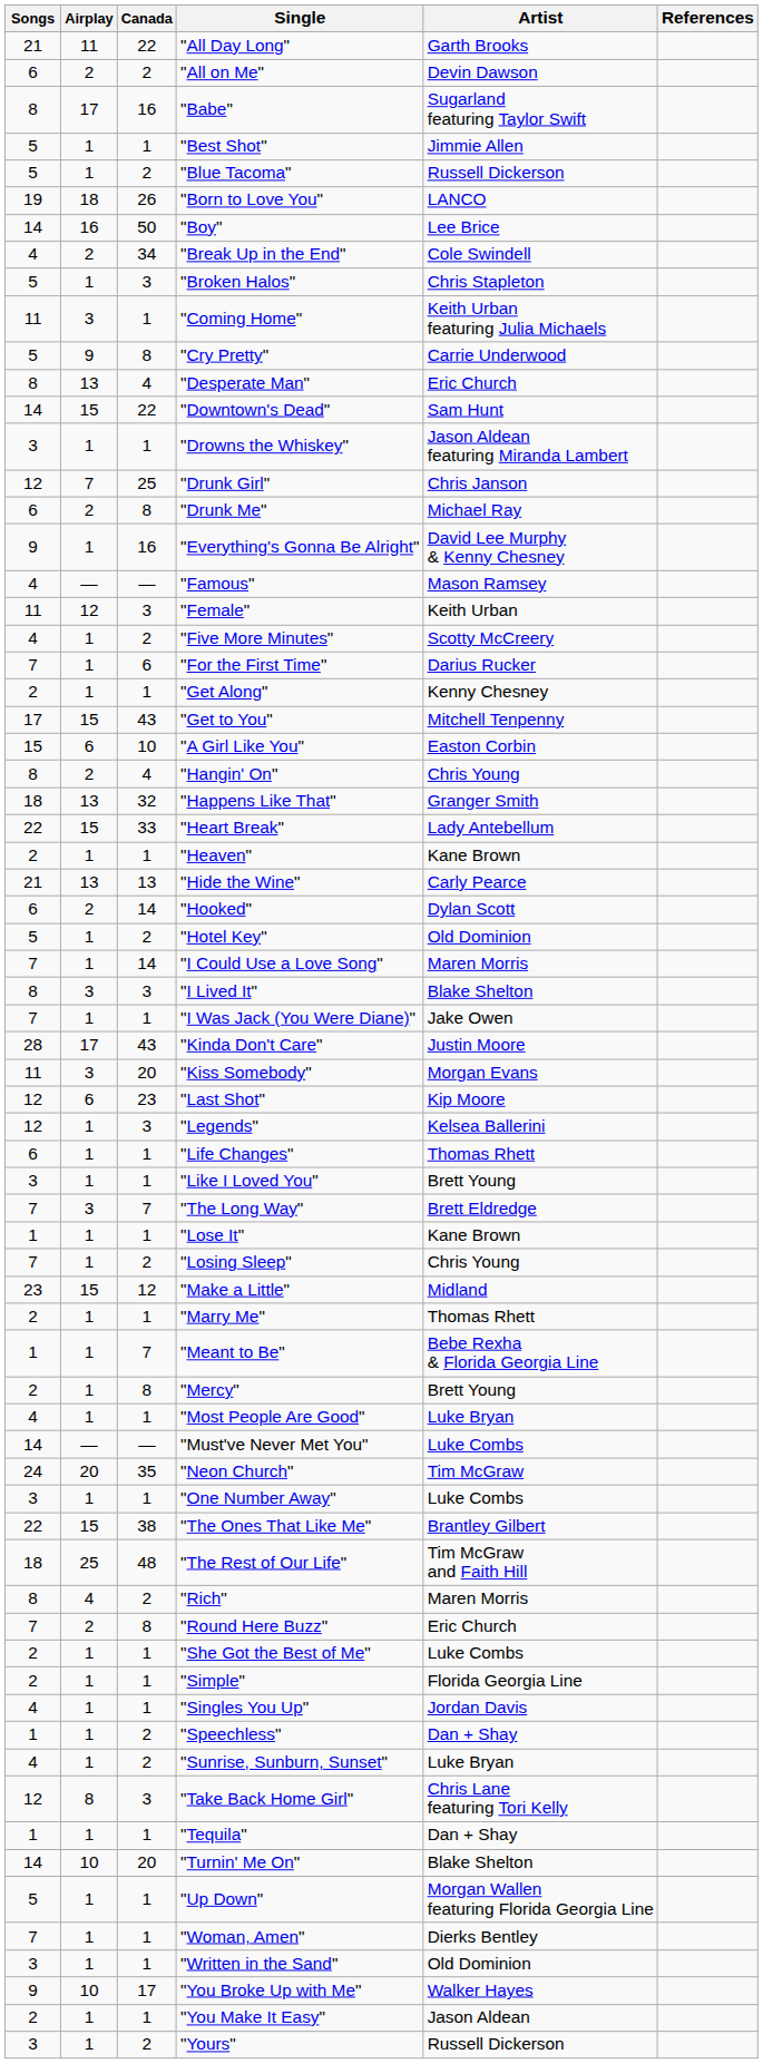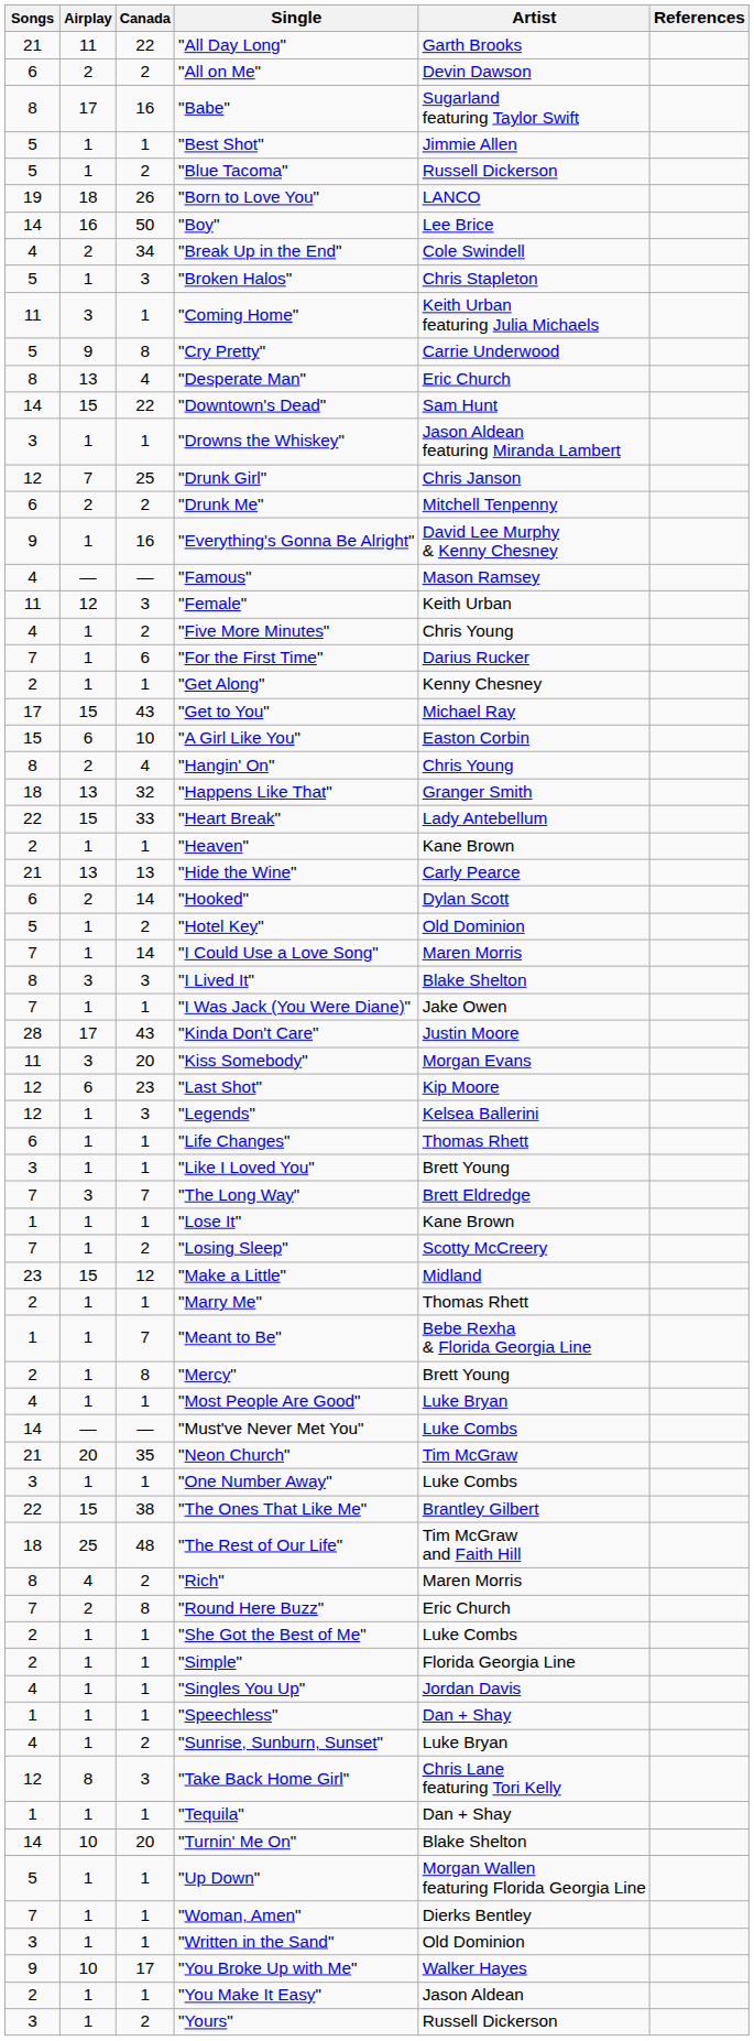"Drunk Me" | Canada: 8 -> 2
"Drunk Me" | Artist: Michael Ray -> Mitchell Tenpenny
"Five More Minutes" | Artist: Scotty McCreery -> Chris Young
"Get to You" | Artist: Mitchell Tenpenny -> Michael Ray
"Losing Sleep" | Artist: Chris Young -> Scotty McCreery
"Neon Church" | Songs: 24 -> 21
"Speechless" | Canada: 2 -> 1
